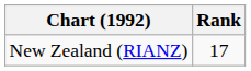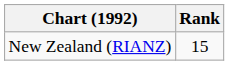New Zealand (RIANZ) | Rank: 17 -> 15
